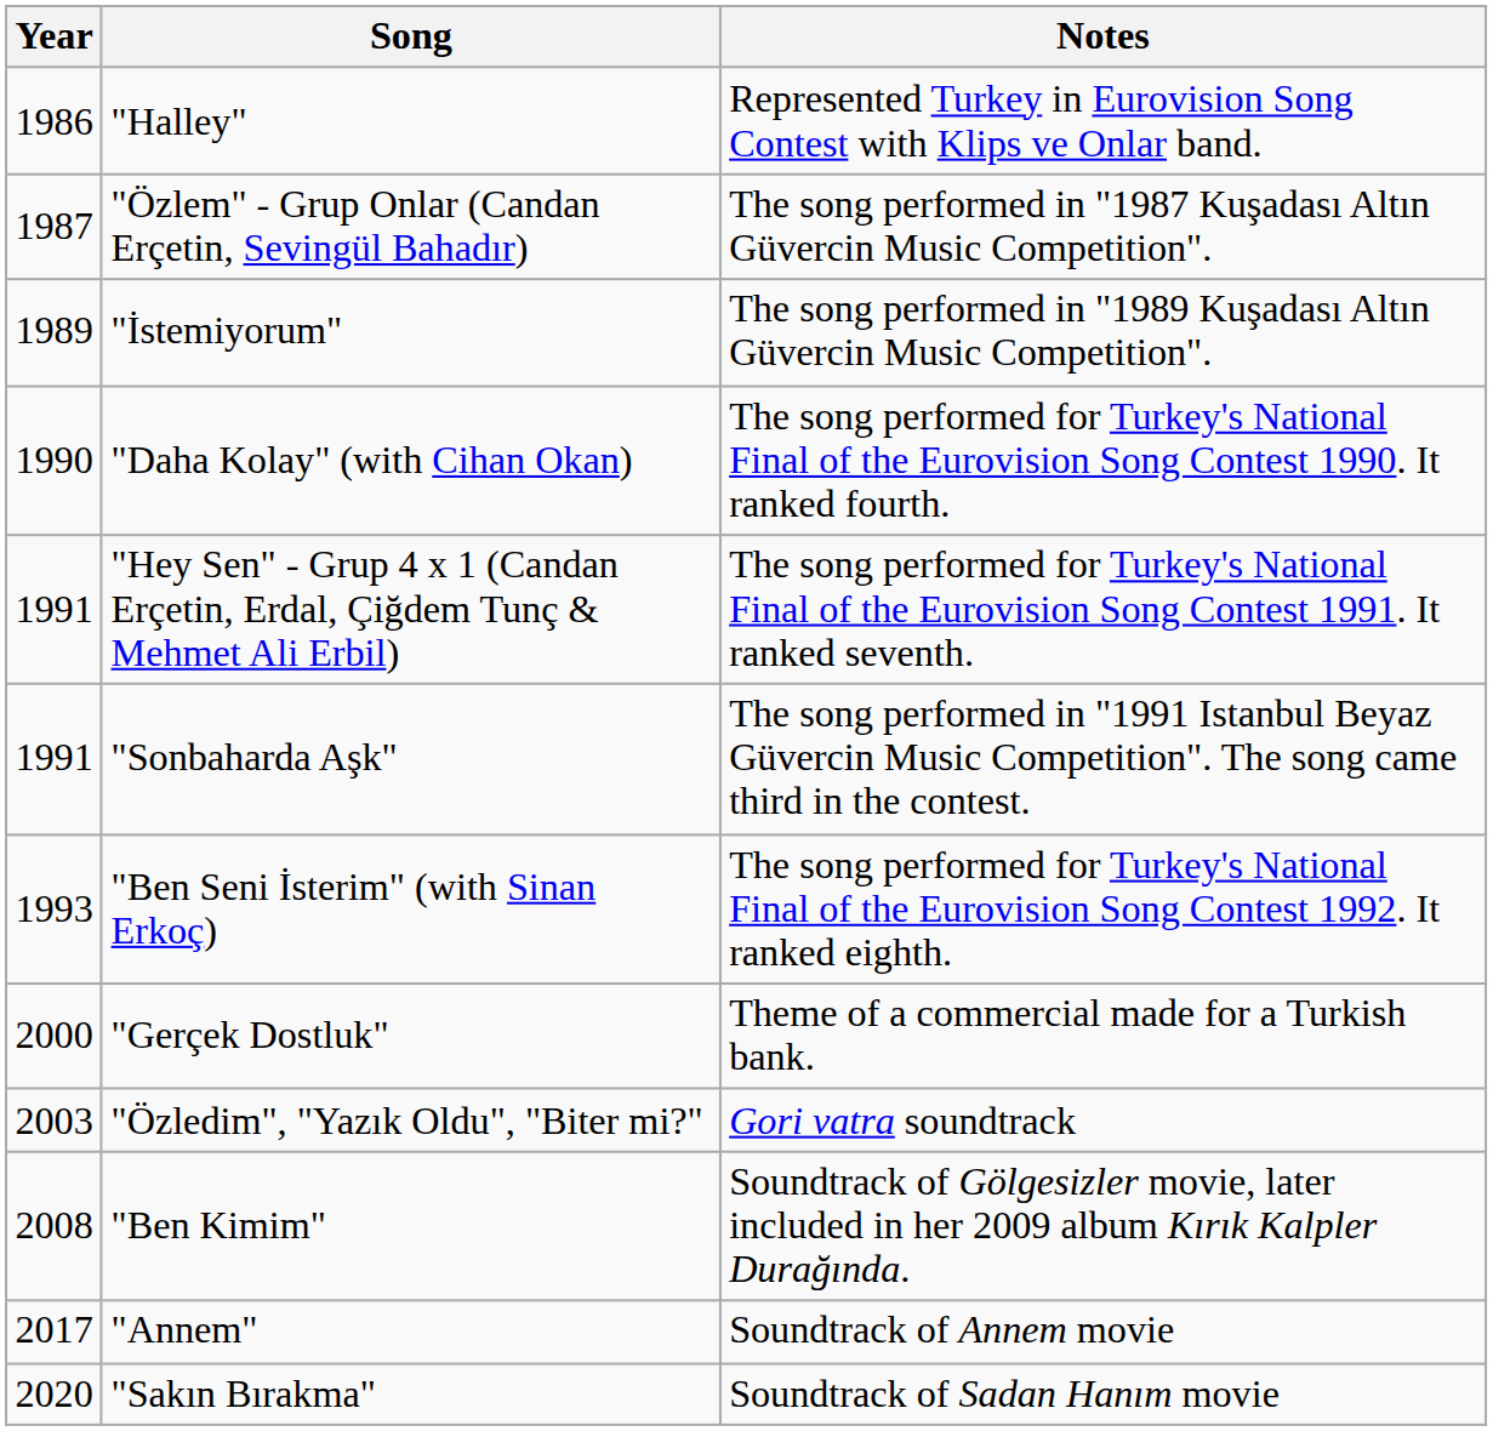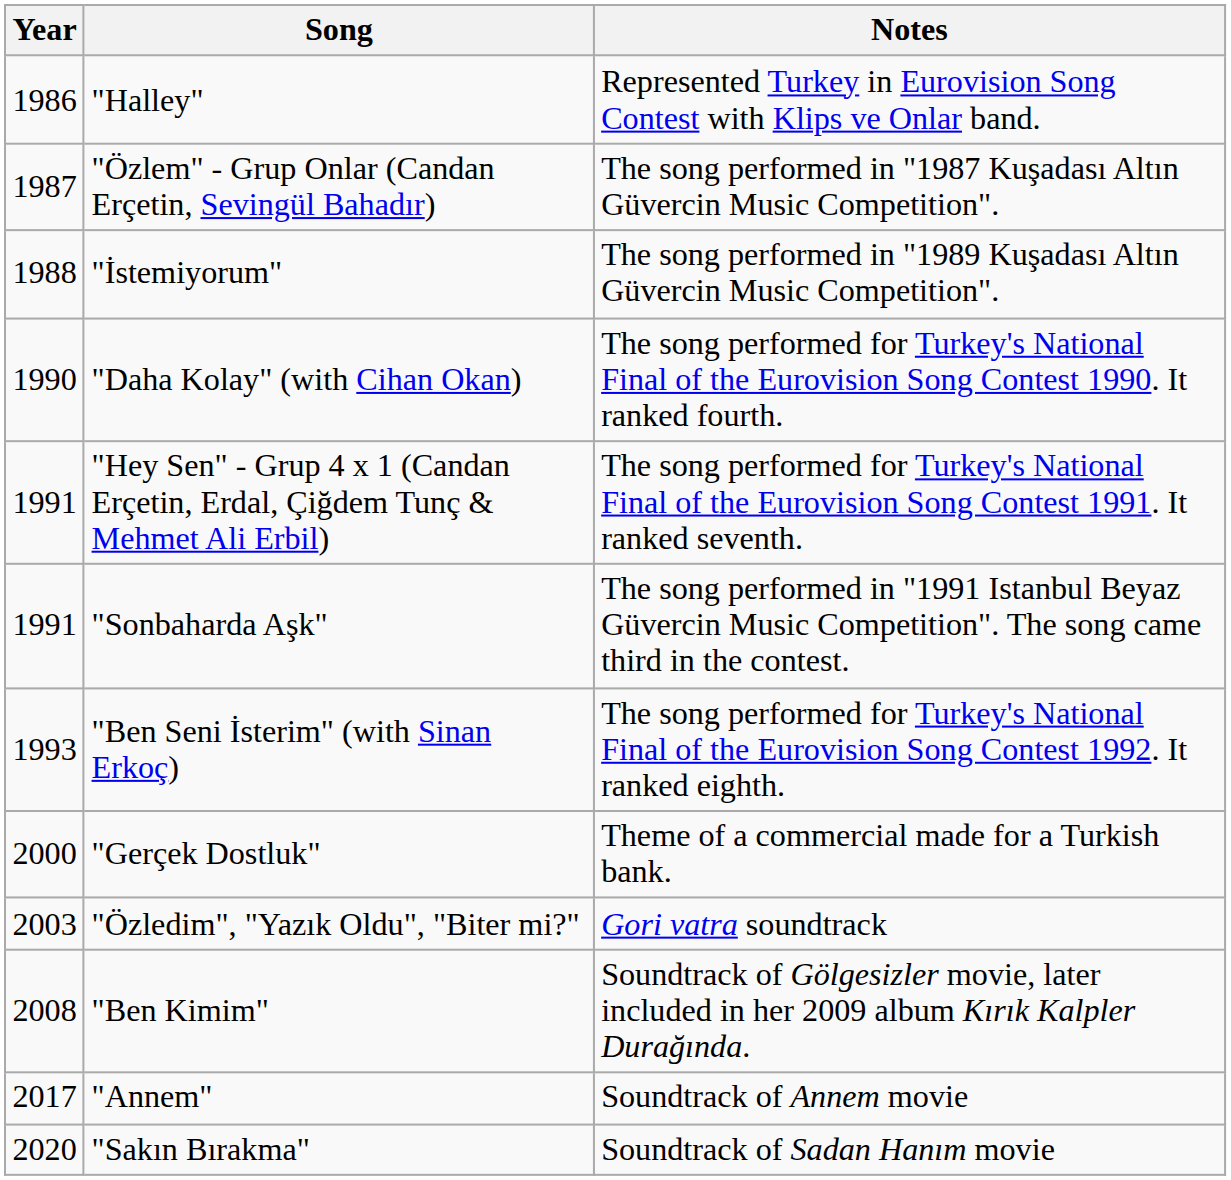"İstemiyorum" | Year: 1989 -> 1988
